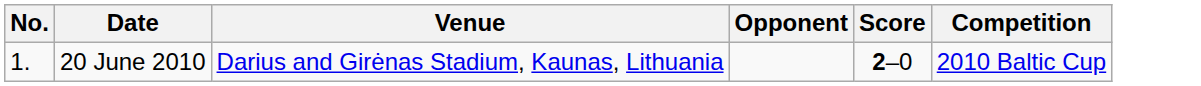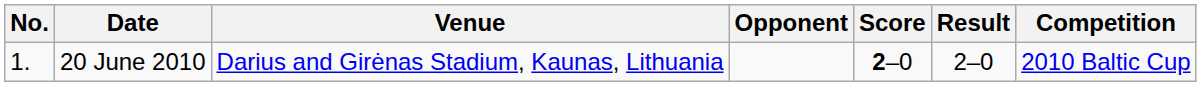+ column: Result | 2–0
